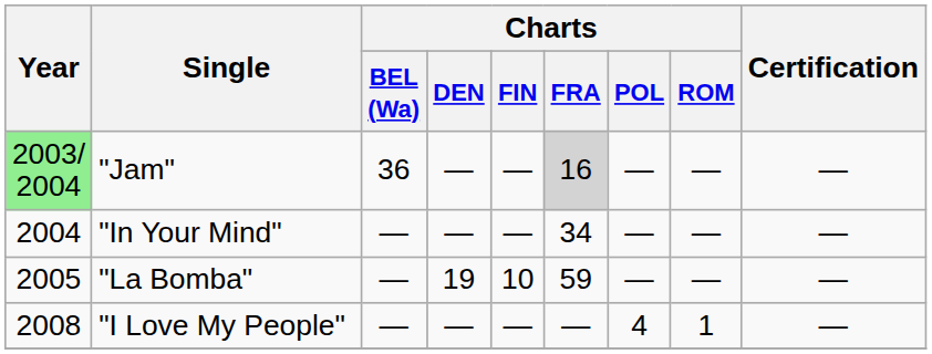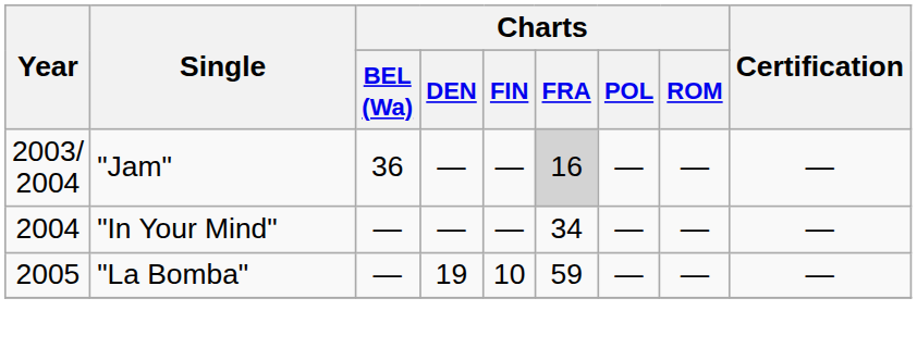"Jam" | Year: lightgreen background -> no background
- row: 2008 | "I Love My People" | — | — | — | — | 4 | 1 | —
